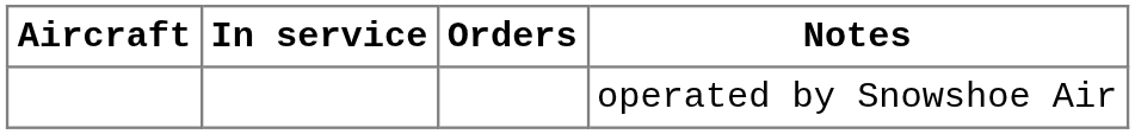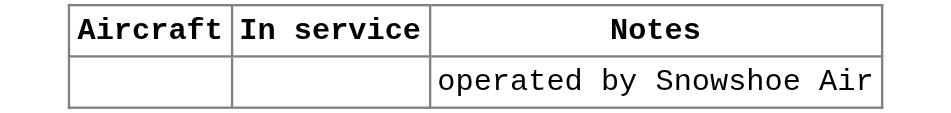- column: Orders
